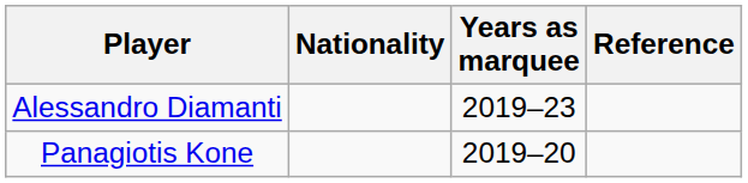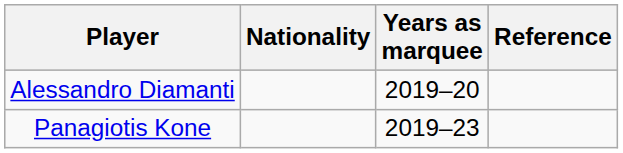Alessandro Diamanti | Years as marquee: 2019–23 -> 2019–20
Panagiotis Kone | Years as marquee: 2019–20 -> 2019–23
